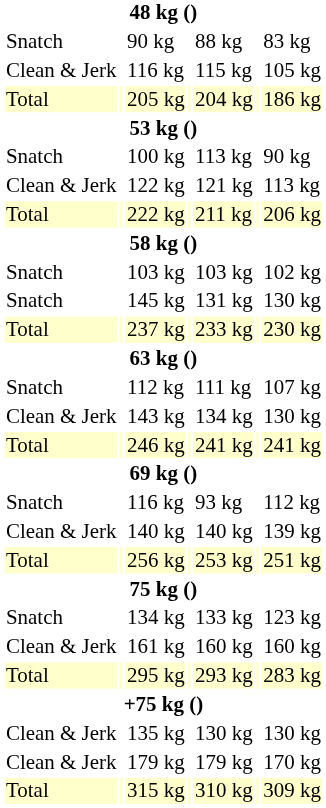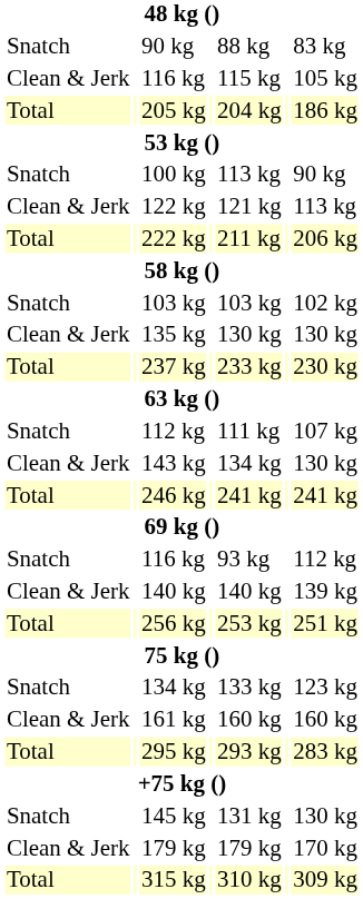rows swapped: 135 kg <-> 145 kg
